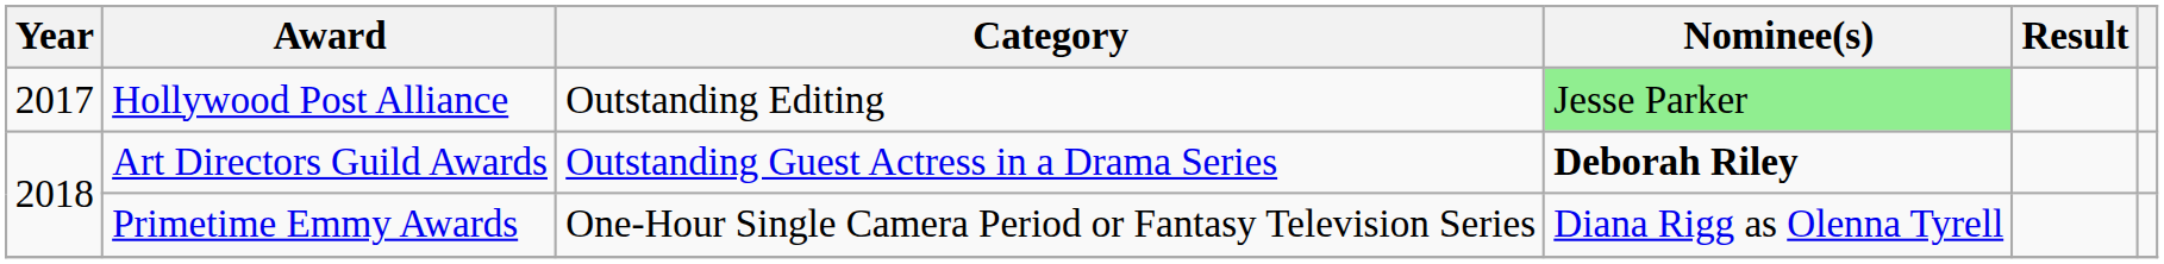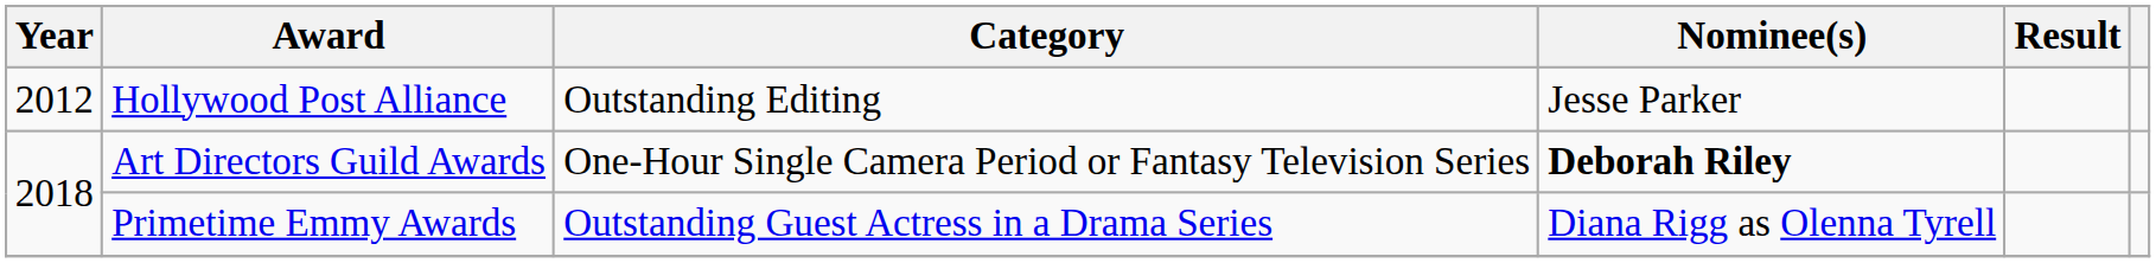Hollywood Post Alliance | Year: 2017 -> 2012
Hollywood Post Alliance | Nominee(s): lightgreen background -> no background
Art Directors Guild Awards | Category: Outstanding Guest Actress in a Drama Series -> One-Hour Single Camera Period or Fantasy Television Series
Primetime Emmy Awards | Category: One-Hour Single Camera Period or Fantasy Television Series -> Outstanding Guest Actress in a Drama Series
